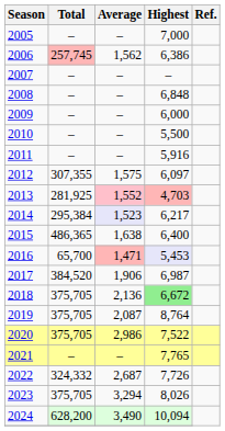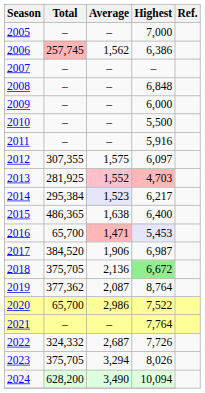2019 | Total: 375,705 -> 377,362
2020 | Total: 375,705 -> 65,700
2021 | Highest: 7,765 -> 7,764
